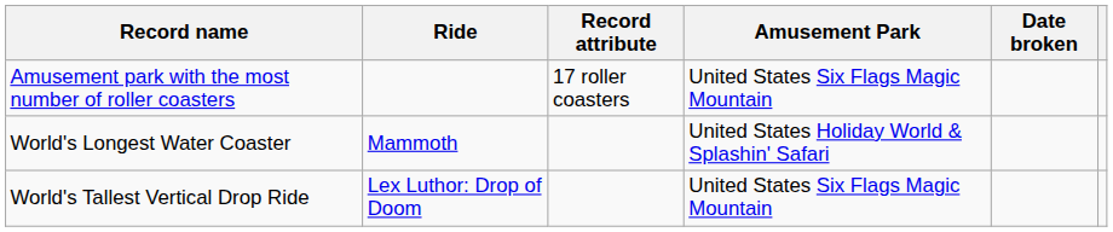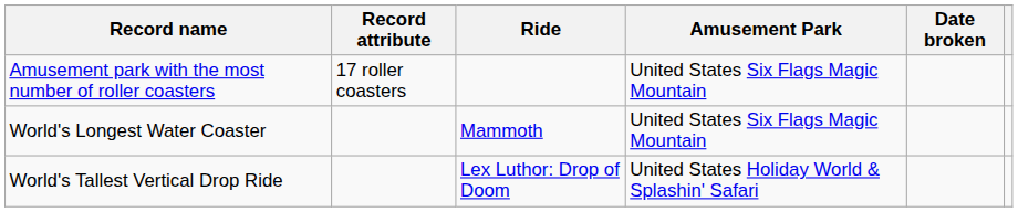columns swapped: Record attribute <-> Ride
World's Longest Water Coaster | Amusement Park: United States Holiday World & Splashin' Safari -> United States Six Flags Magic Mountain
World's Tallest Vertical Drop Ride | Amusement Park: United States Six Flags Magic Mountain -> United States Holiday World & Splashin' Safari
